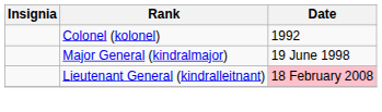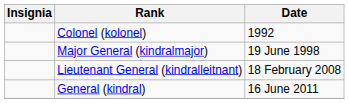Lieutenant General (kindralleitnant) | Date: pink background -> no background
+ row: General (kindral) | 16 June 2011
